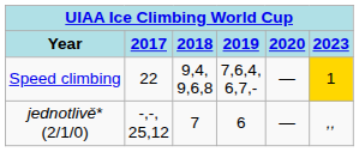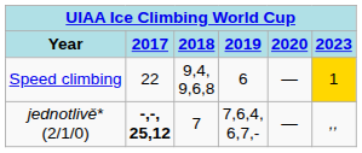Speed climbing | 2019: 7,6,4, 6,7,- -> 6
jednotlivě* (2/1/0) | 2017: normal -> bold
jednotlivě* (2/1/0) | 2019: 6 -> 7,6,4, 6,7,-
